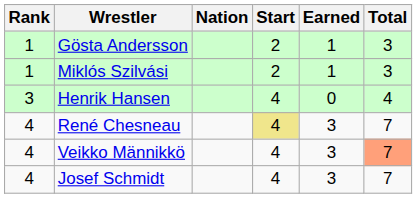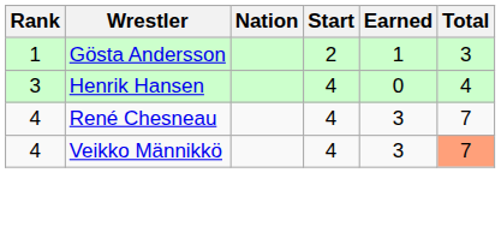- row: 1 | Miklós Szilvási | 2 | 1 | 3
René Chesneau | Start: khaki background -> no background
- row: 4 | Josef Schmidt | 4 | 3 | 7
